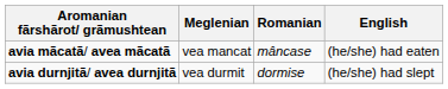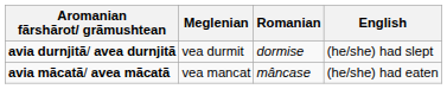rows swapped: avia mãcatã/ avea mãcatã <-> avia durnjitã/ avea durnjitã
